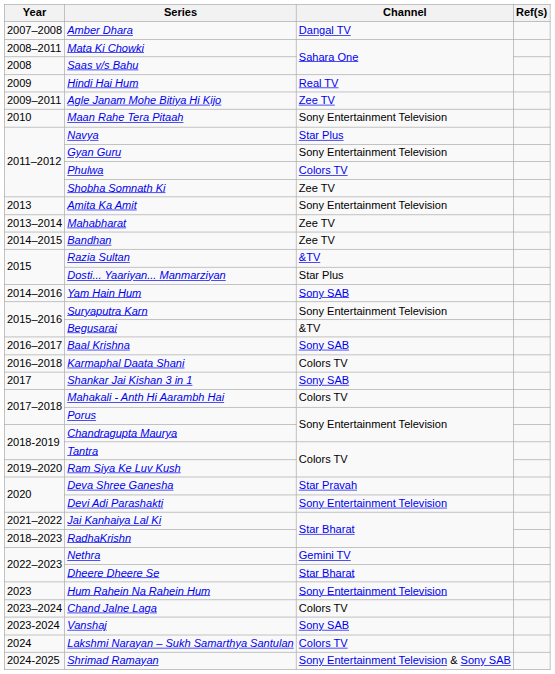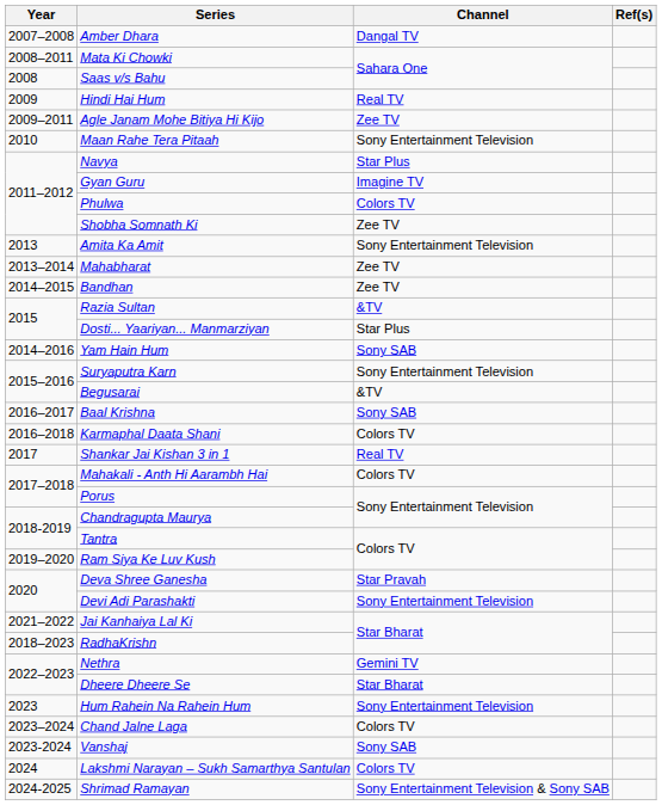Gyan Guru | Channel: Sony Entertainment Television -> Imagine TV
Shankar Jai Kishan 3 in 1 | Channel: Sony SAB -> Real TV
